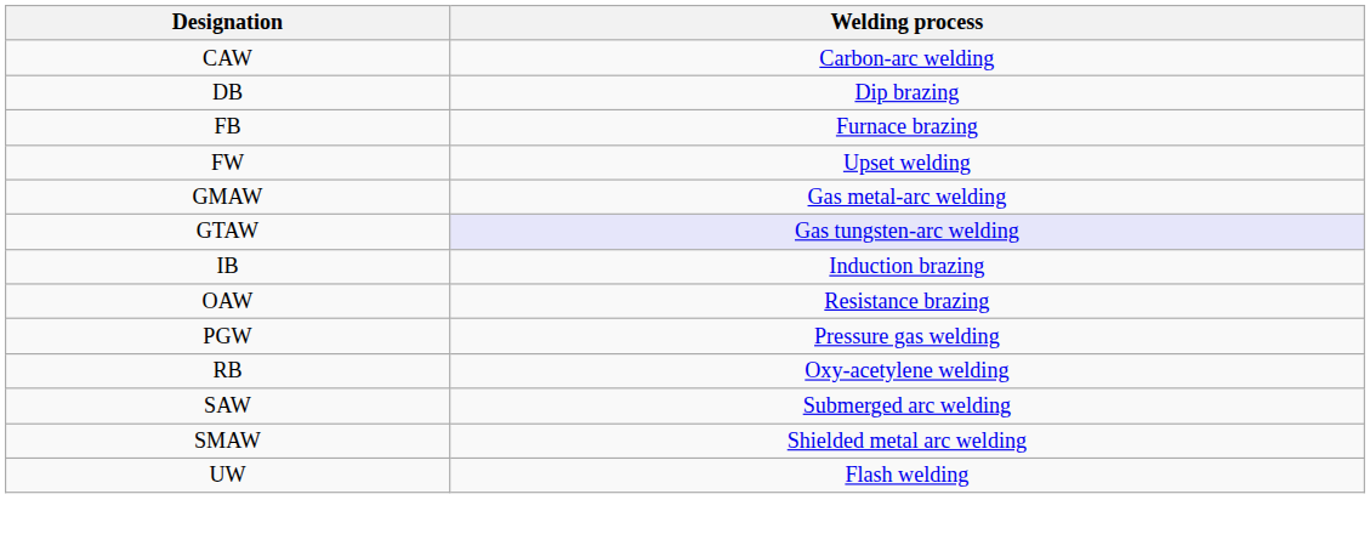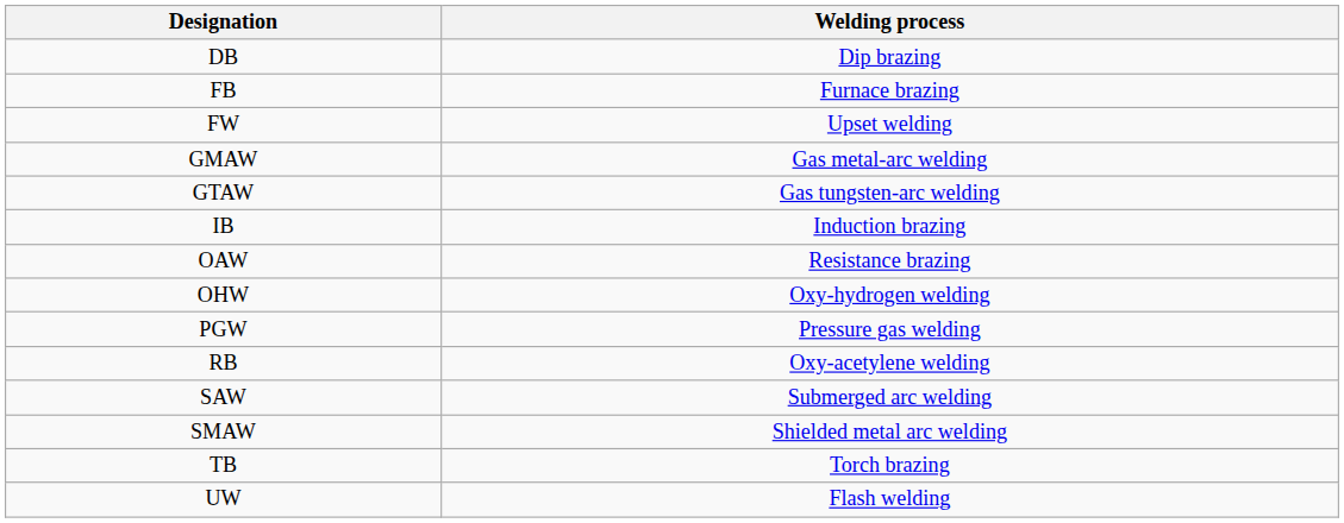- row: CAW | Carbon-arc welding
GTAW | Welding process: lavender background -> no background
+ row: OHW | Oxy-hydrogen welding
+ row: TB | Torch brazing
